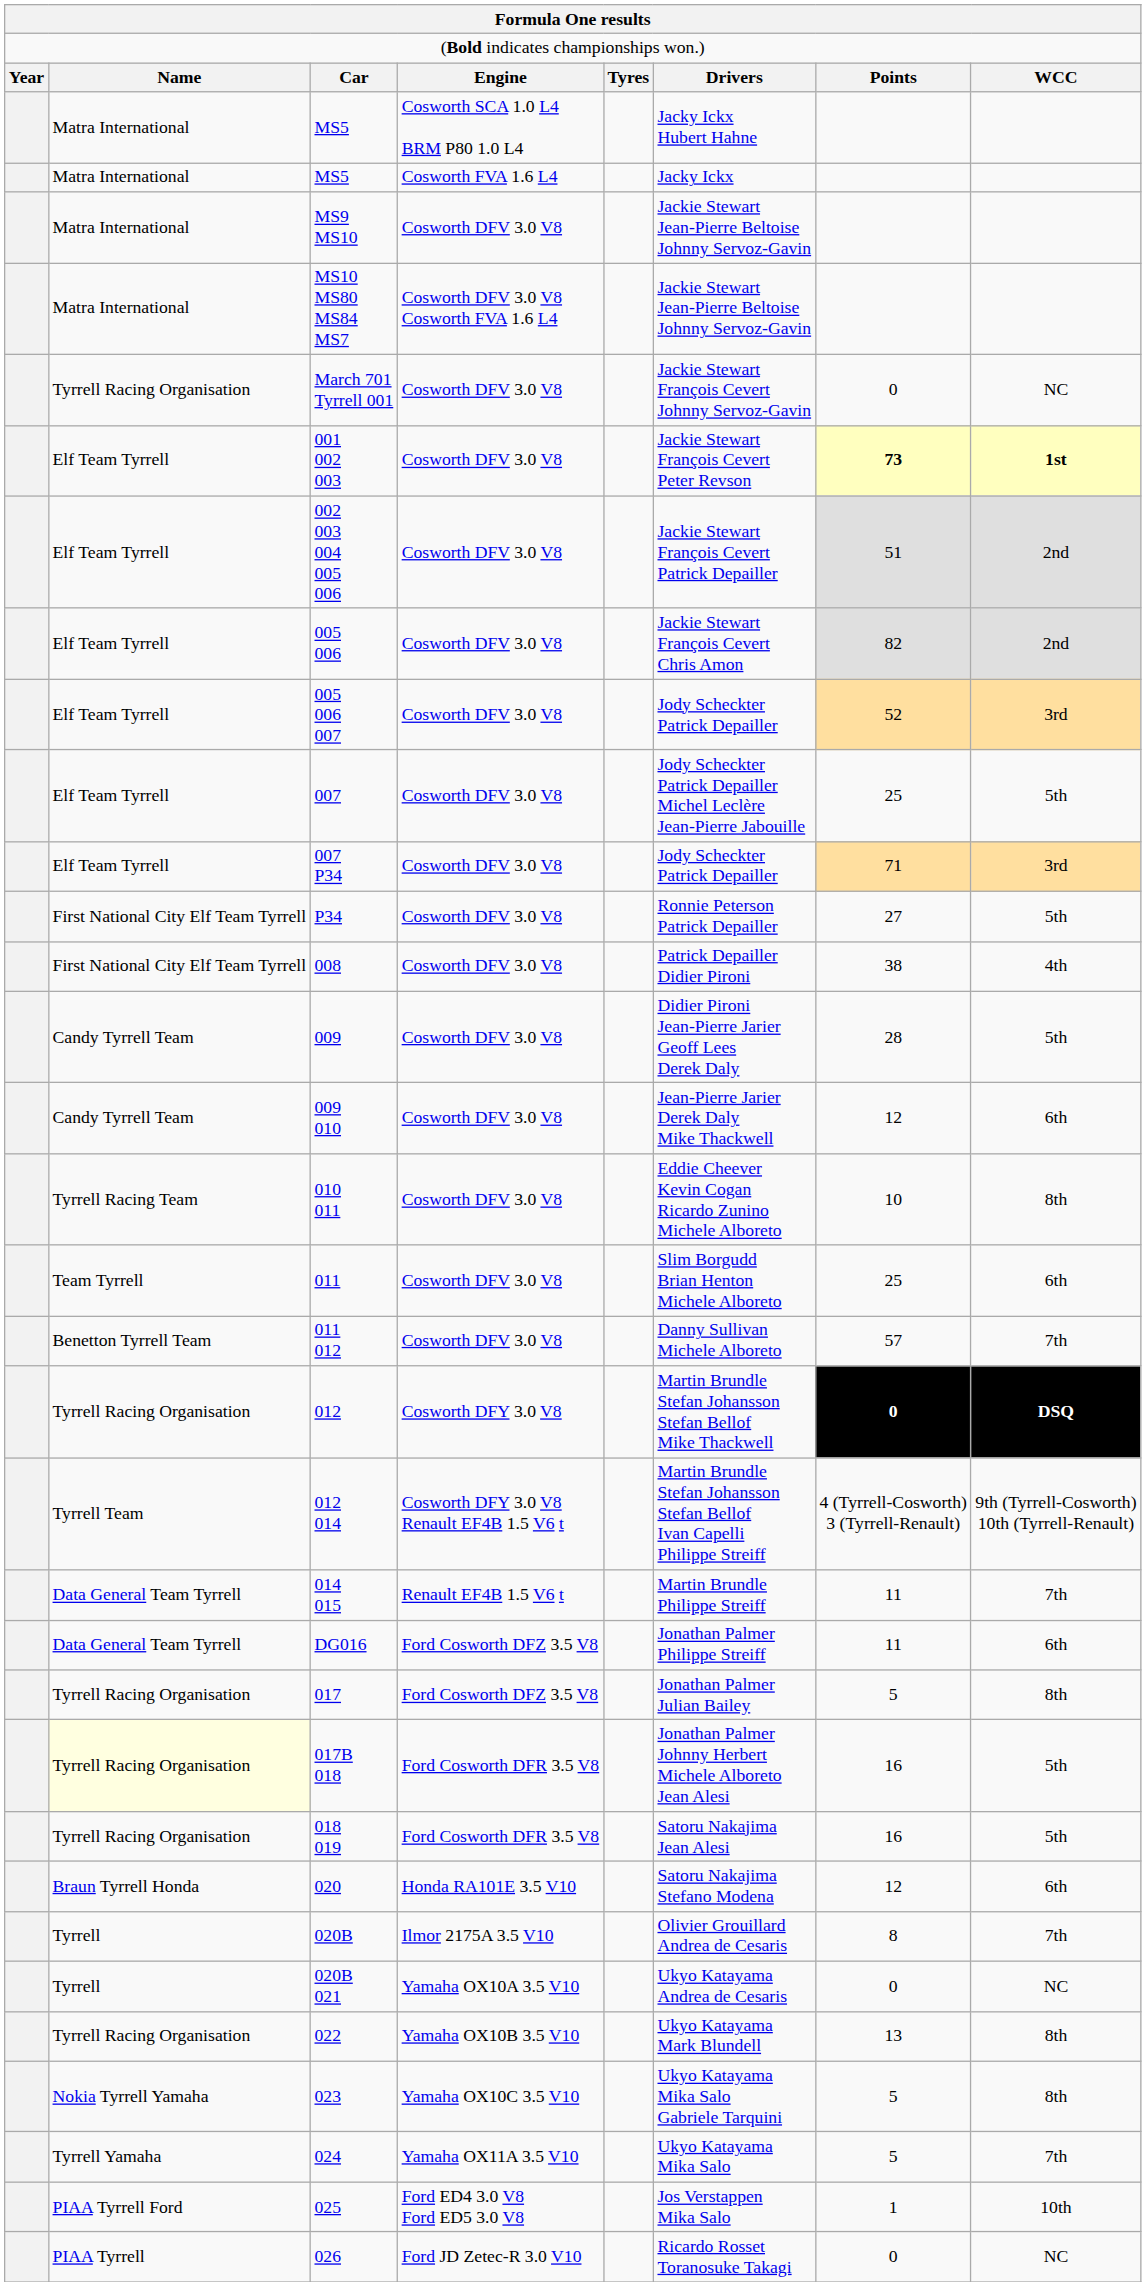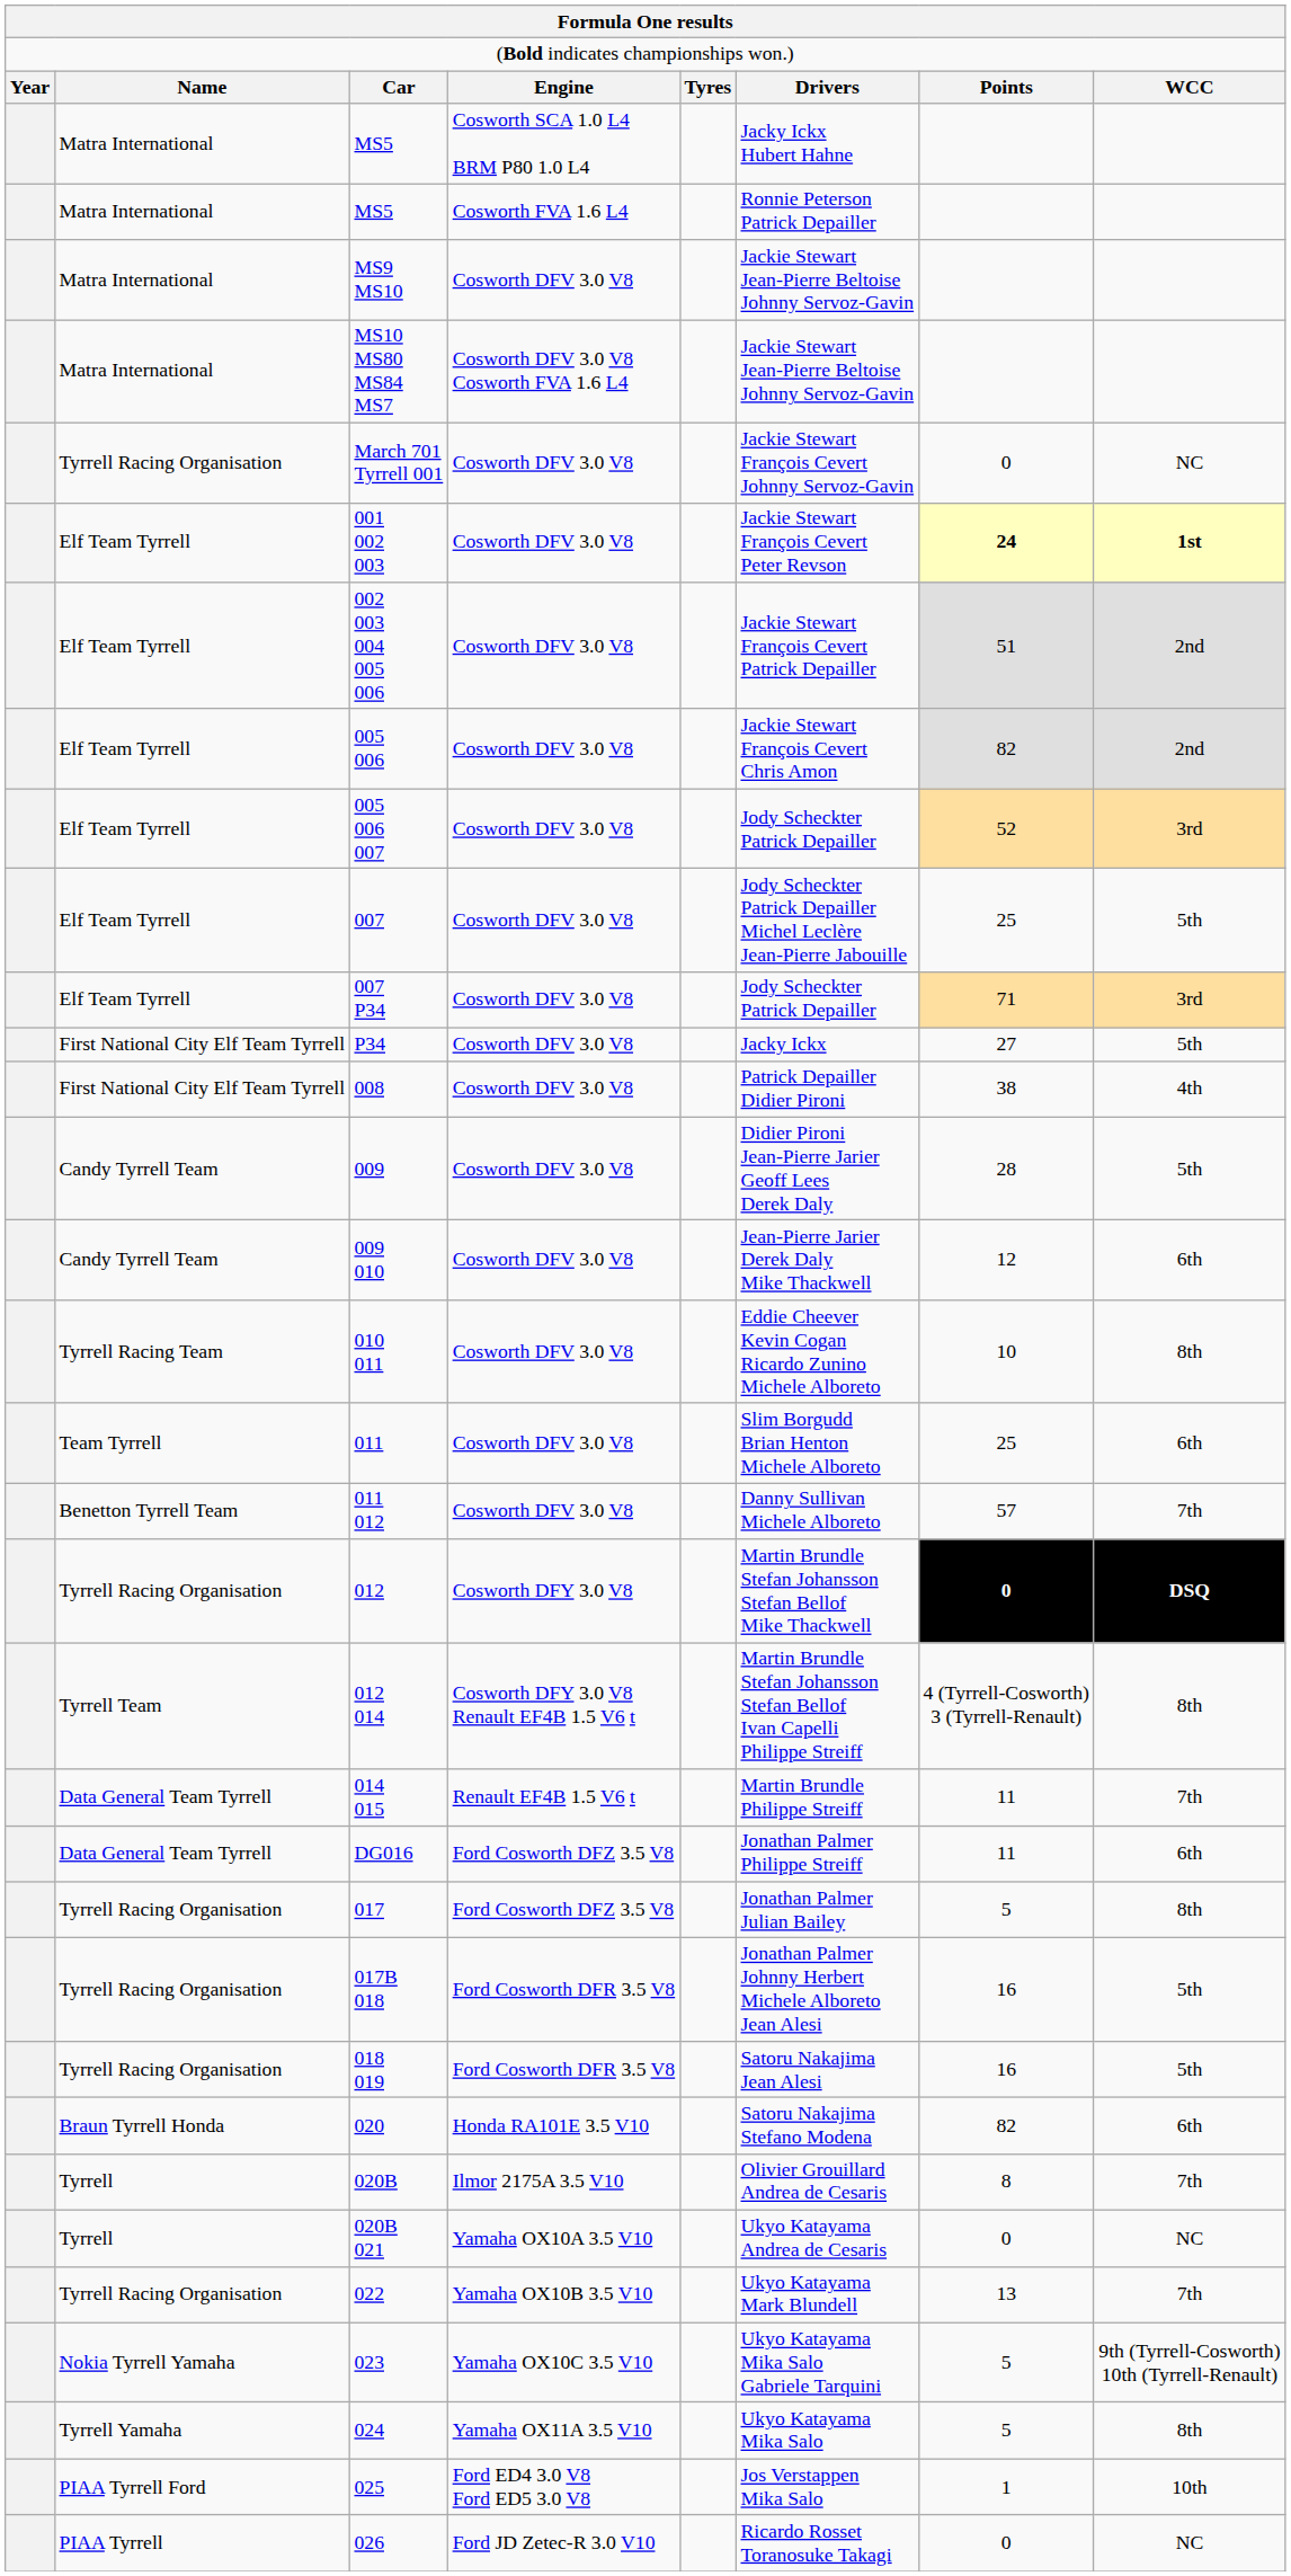MS5 / Cosworth FVA 1.6 L4 | column 6: Jacky Ickx -> Ronnie Peterson Patrick Depailler
001 002 003 | column 7: 73 -> 24
P34 | column 6: Ronnie Peterson Patrick Depailler -> Jacky Ickx
012 014 | column 8: 9th (Tyrrell-Cosworth) 10th (Tyrrell-Renault) -> 8th
017B 018 | column 2: lightyellow background -> no background
020 | column 7: 12 -> 82
022 | column 8: 8th -> 7th
023 | column 8: 8th -> 9th (Tyrrell-Cosworth) 10th (Tyrrell-Renault)
024 | column 8: 7th -> 8th
